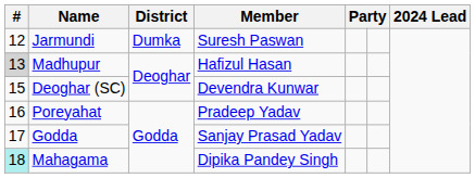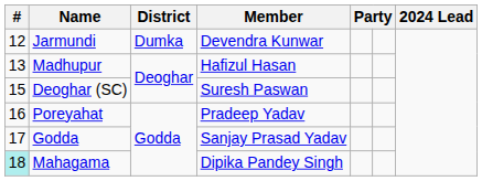Jarmundi | Member: Suresh Paswan -> Devendra Kunwar
Madhupur | #: lightgrey background -> no background
Deoghar (SC) | Member: Devendra Kunwar -> Suresh Paswan
